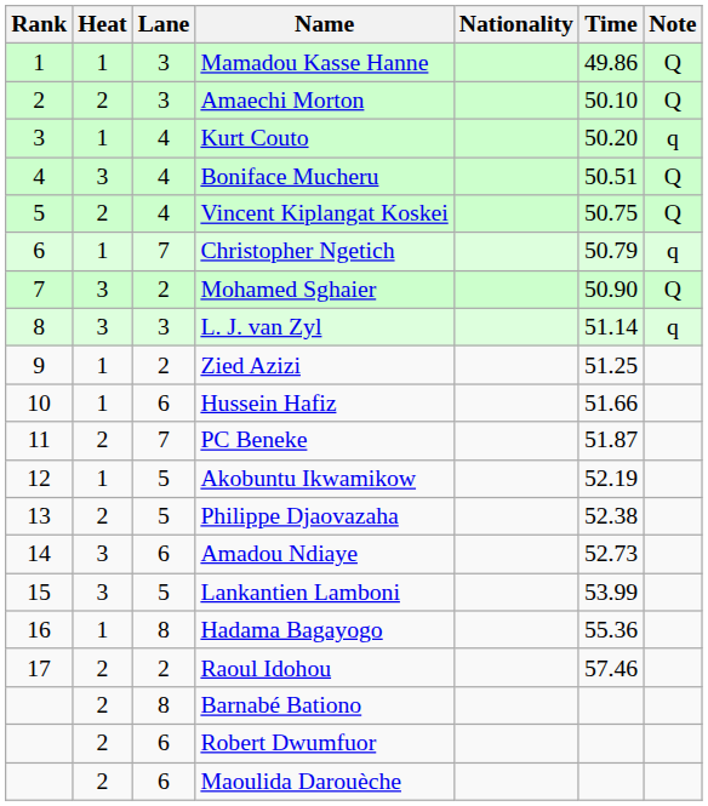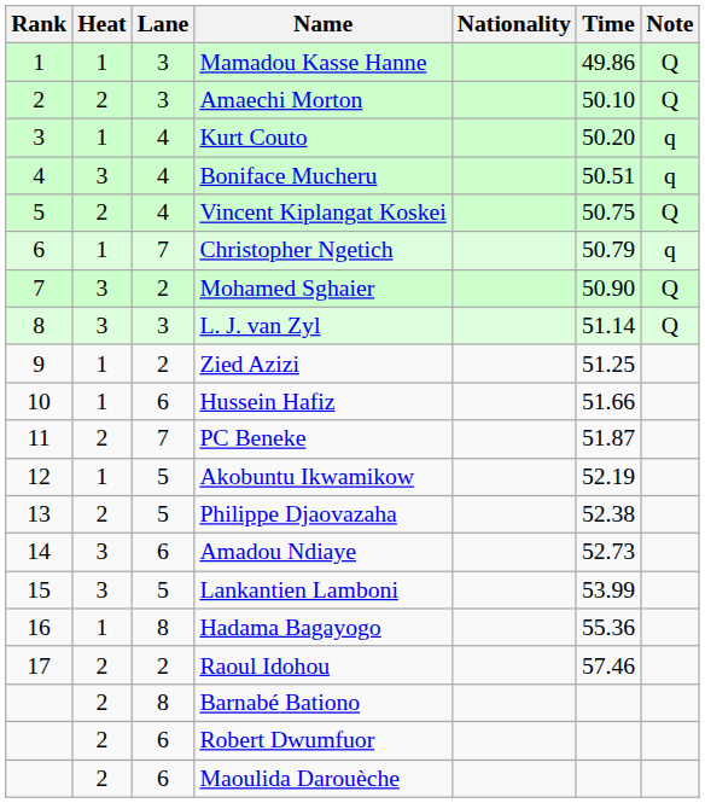Boniface Mucheru | Note: Q -> q
L. J. van Zyl | Note: q -> Q
